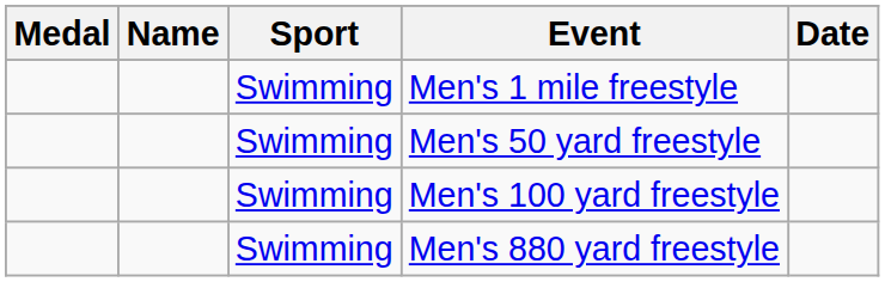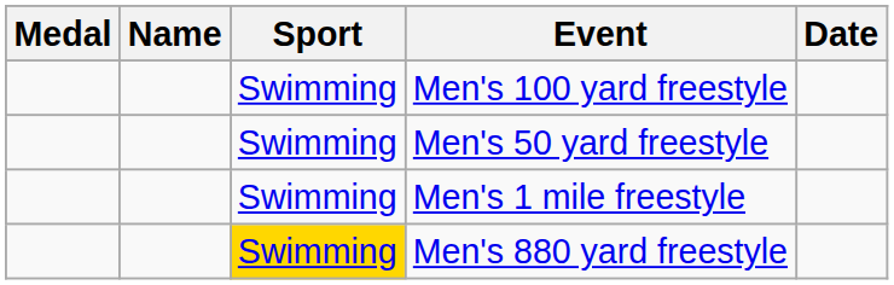rows swapped: Men's 100 yard freestyle <-> Men's 1 mile freestyle
Men's 880 yard freestyle | Sport: no background -> gold background
